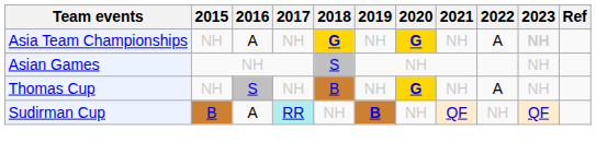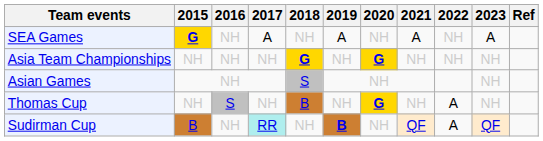+ row: SEA Games | G | NH | A | NH | A | NH | A | NH | A
Asia Team Championships | 2016: A -> NH
Asia Team Championships | 2022: A -> NH
Asia Team Championships | 2023: bold -> normal
Sudirman Cup | 2016: A -> NH
Sudirman Cup | 2022: NH -> A
